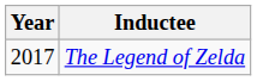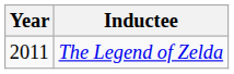The Legend of Zelda | Year: 2017 -> 2011
